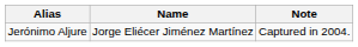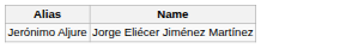- column: Note | Captured in 2004.
